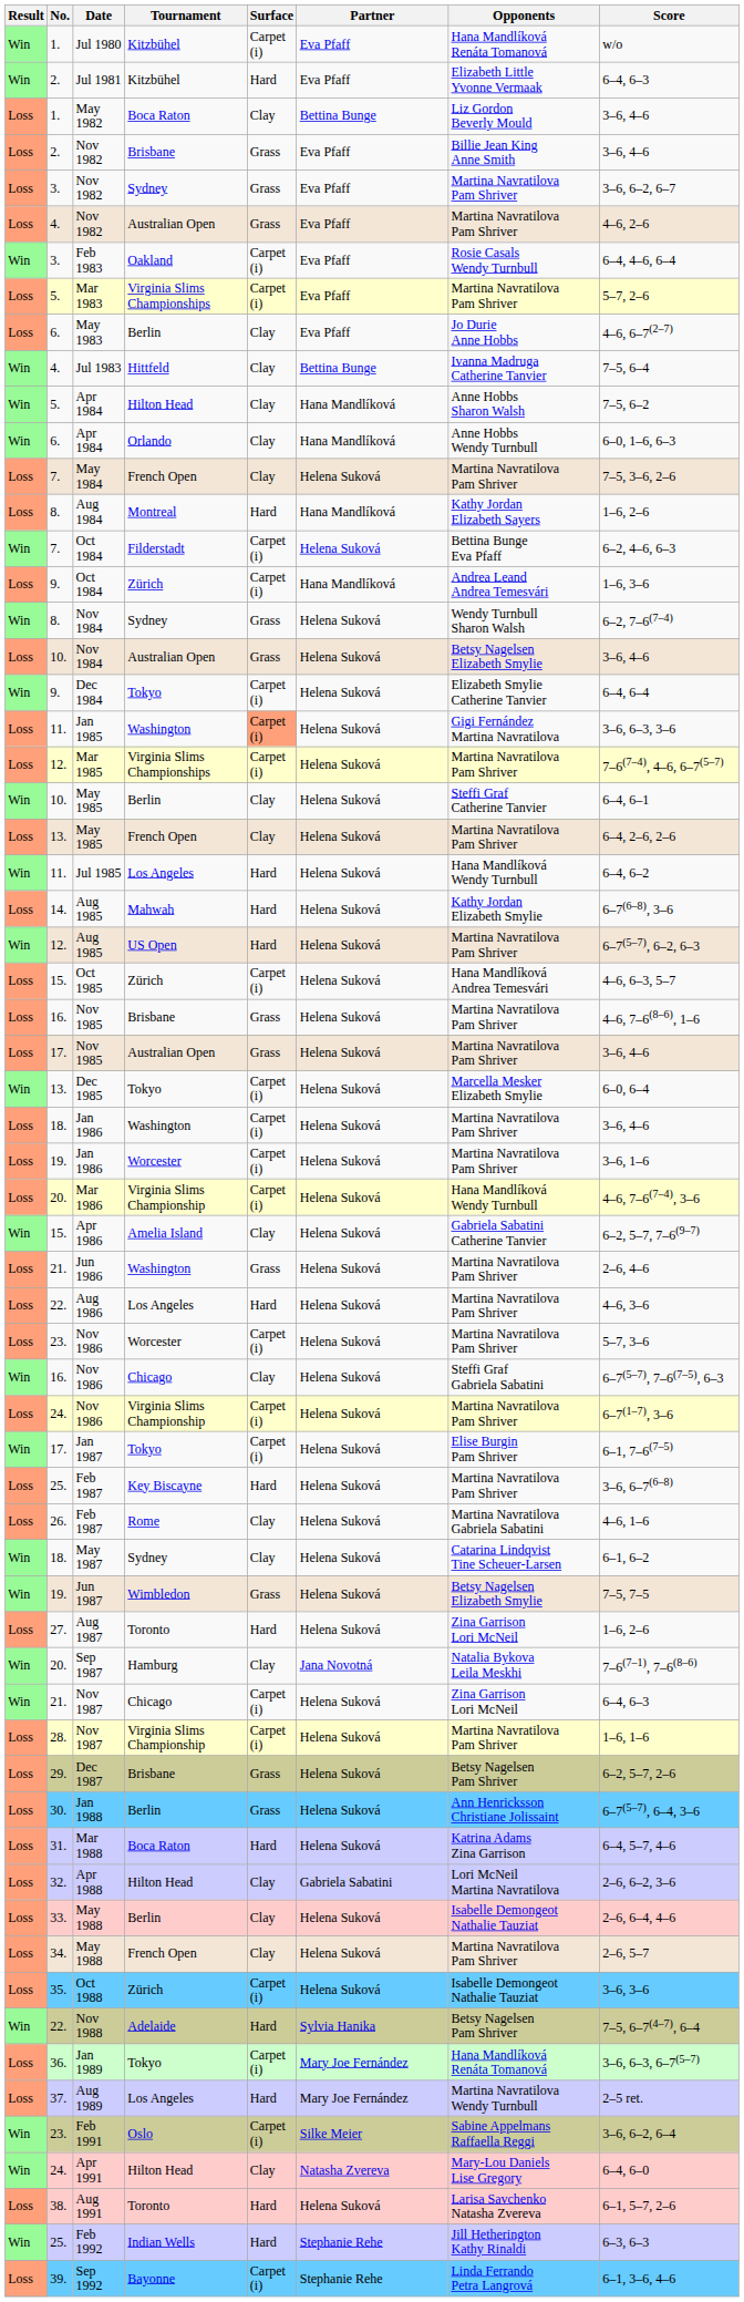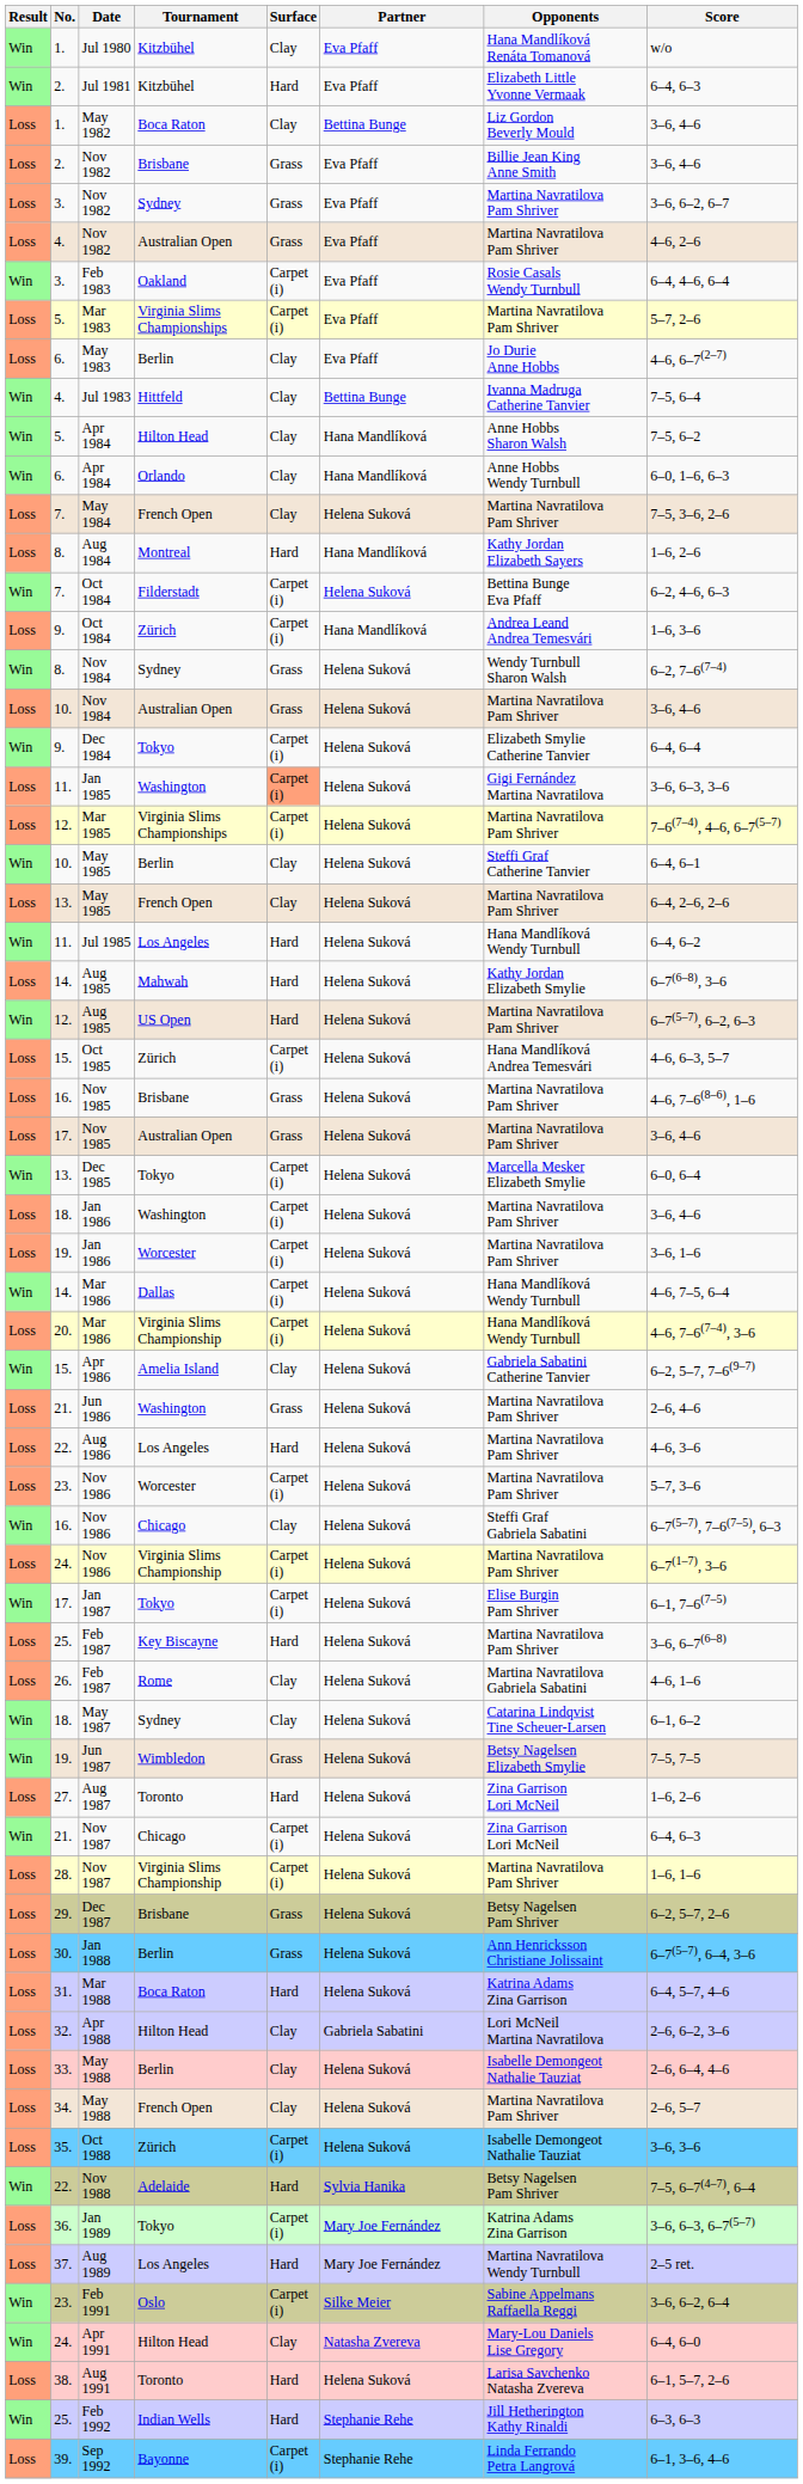Jul 1980 | Surface: Carpet (i) -> Clay
10. / Nov 1984 | Opponents: Betsy Nagelsen Elizabeth Smylie -> Martina Navratilova Pam Shriver
+ row: Win | 14. | Mar 1986 | Dallas | Carpet (i) | Helena Suková | Hana Mandlíková Wendy Turnbull | 4–6, 7–5, 6–4
- row: Win | 20. | Sep 1987 | Hamburg | Clay | Jana Novotná | Natalia Bykova Leila Meskhi | 7–6(7–1), 7–6(8–6)
Jan 1989 | Opponents: Hana Mandlíková Renáta Tomanová -> Katrina Adams Zina Garrison
